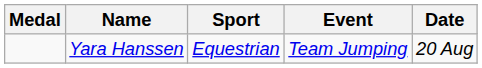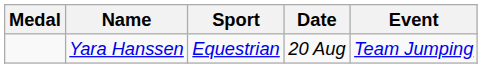columns swapped: Event <-> Date
